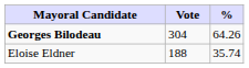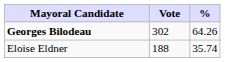Georges Bilodeau | Vote: 304 -> 302
